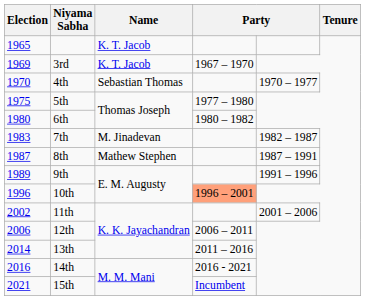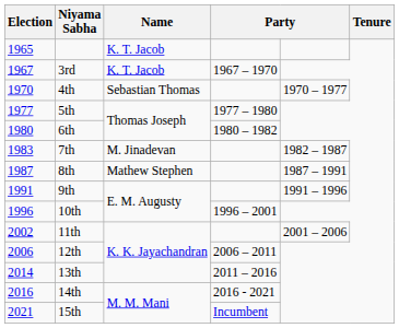3rd | Election: 1969 -> 1967
5th | Election: 1975 -> 1977
9th | Election: 1989 -> 1991
10th | column 4: lightsalmon background -> no background
